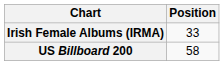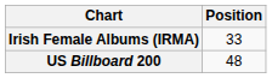US Billboard 200 | Position: 58 -> 48
